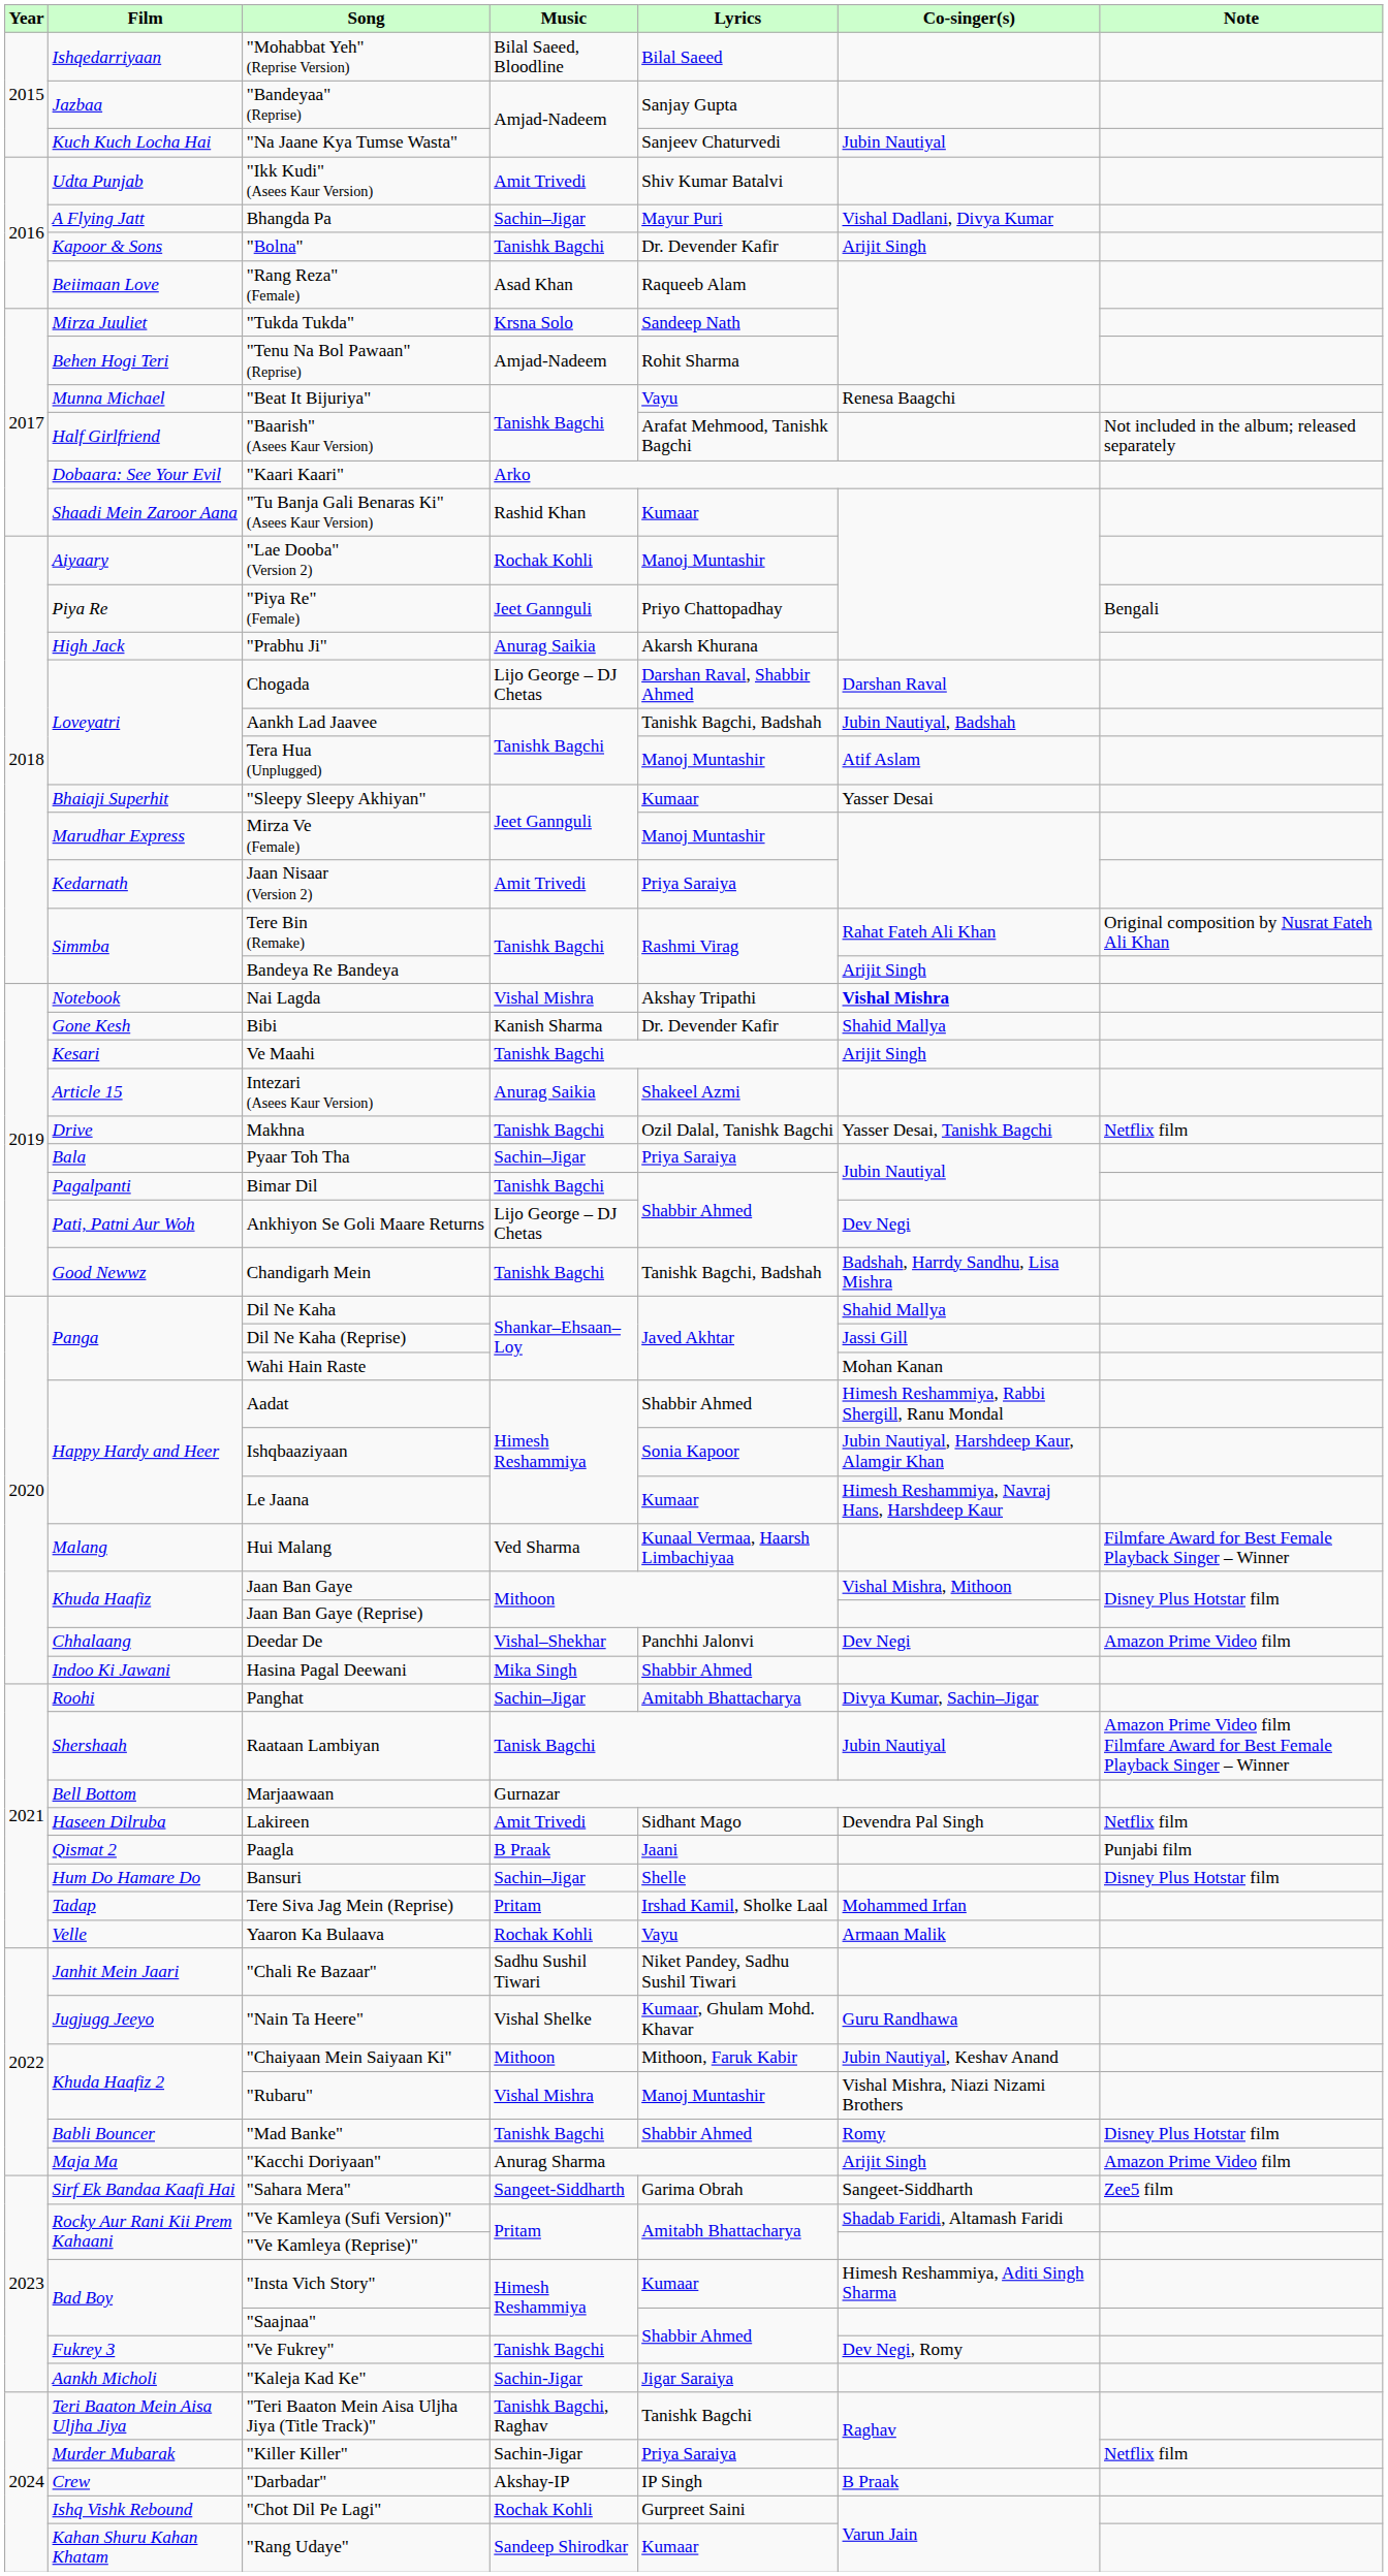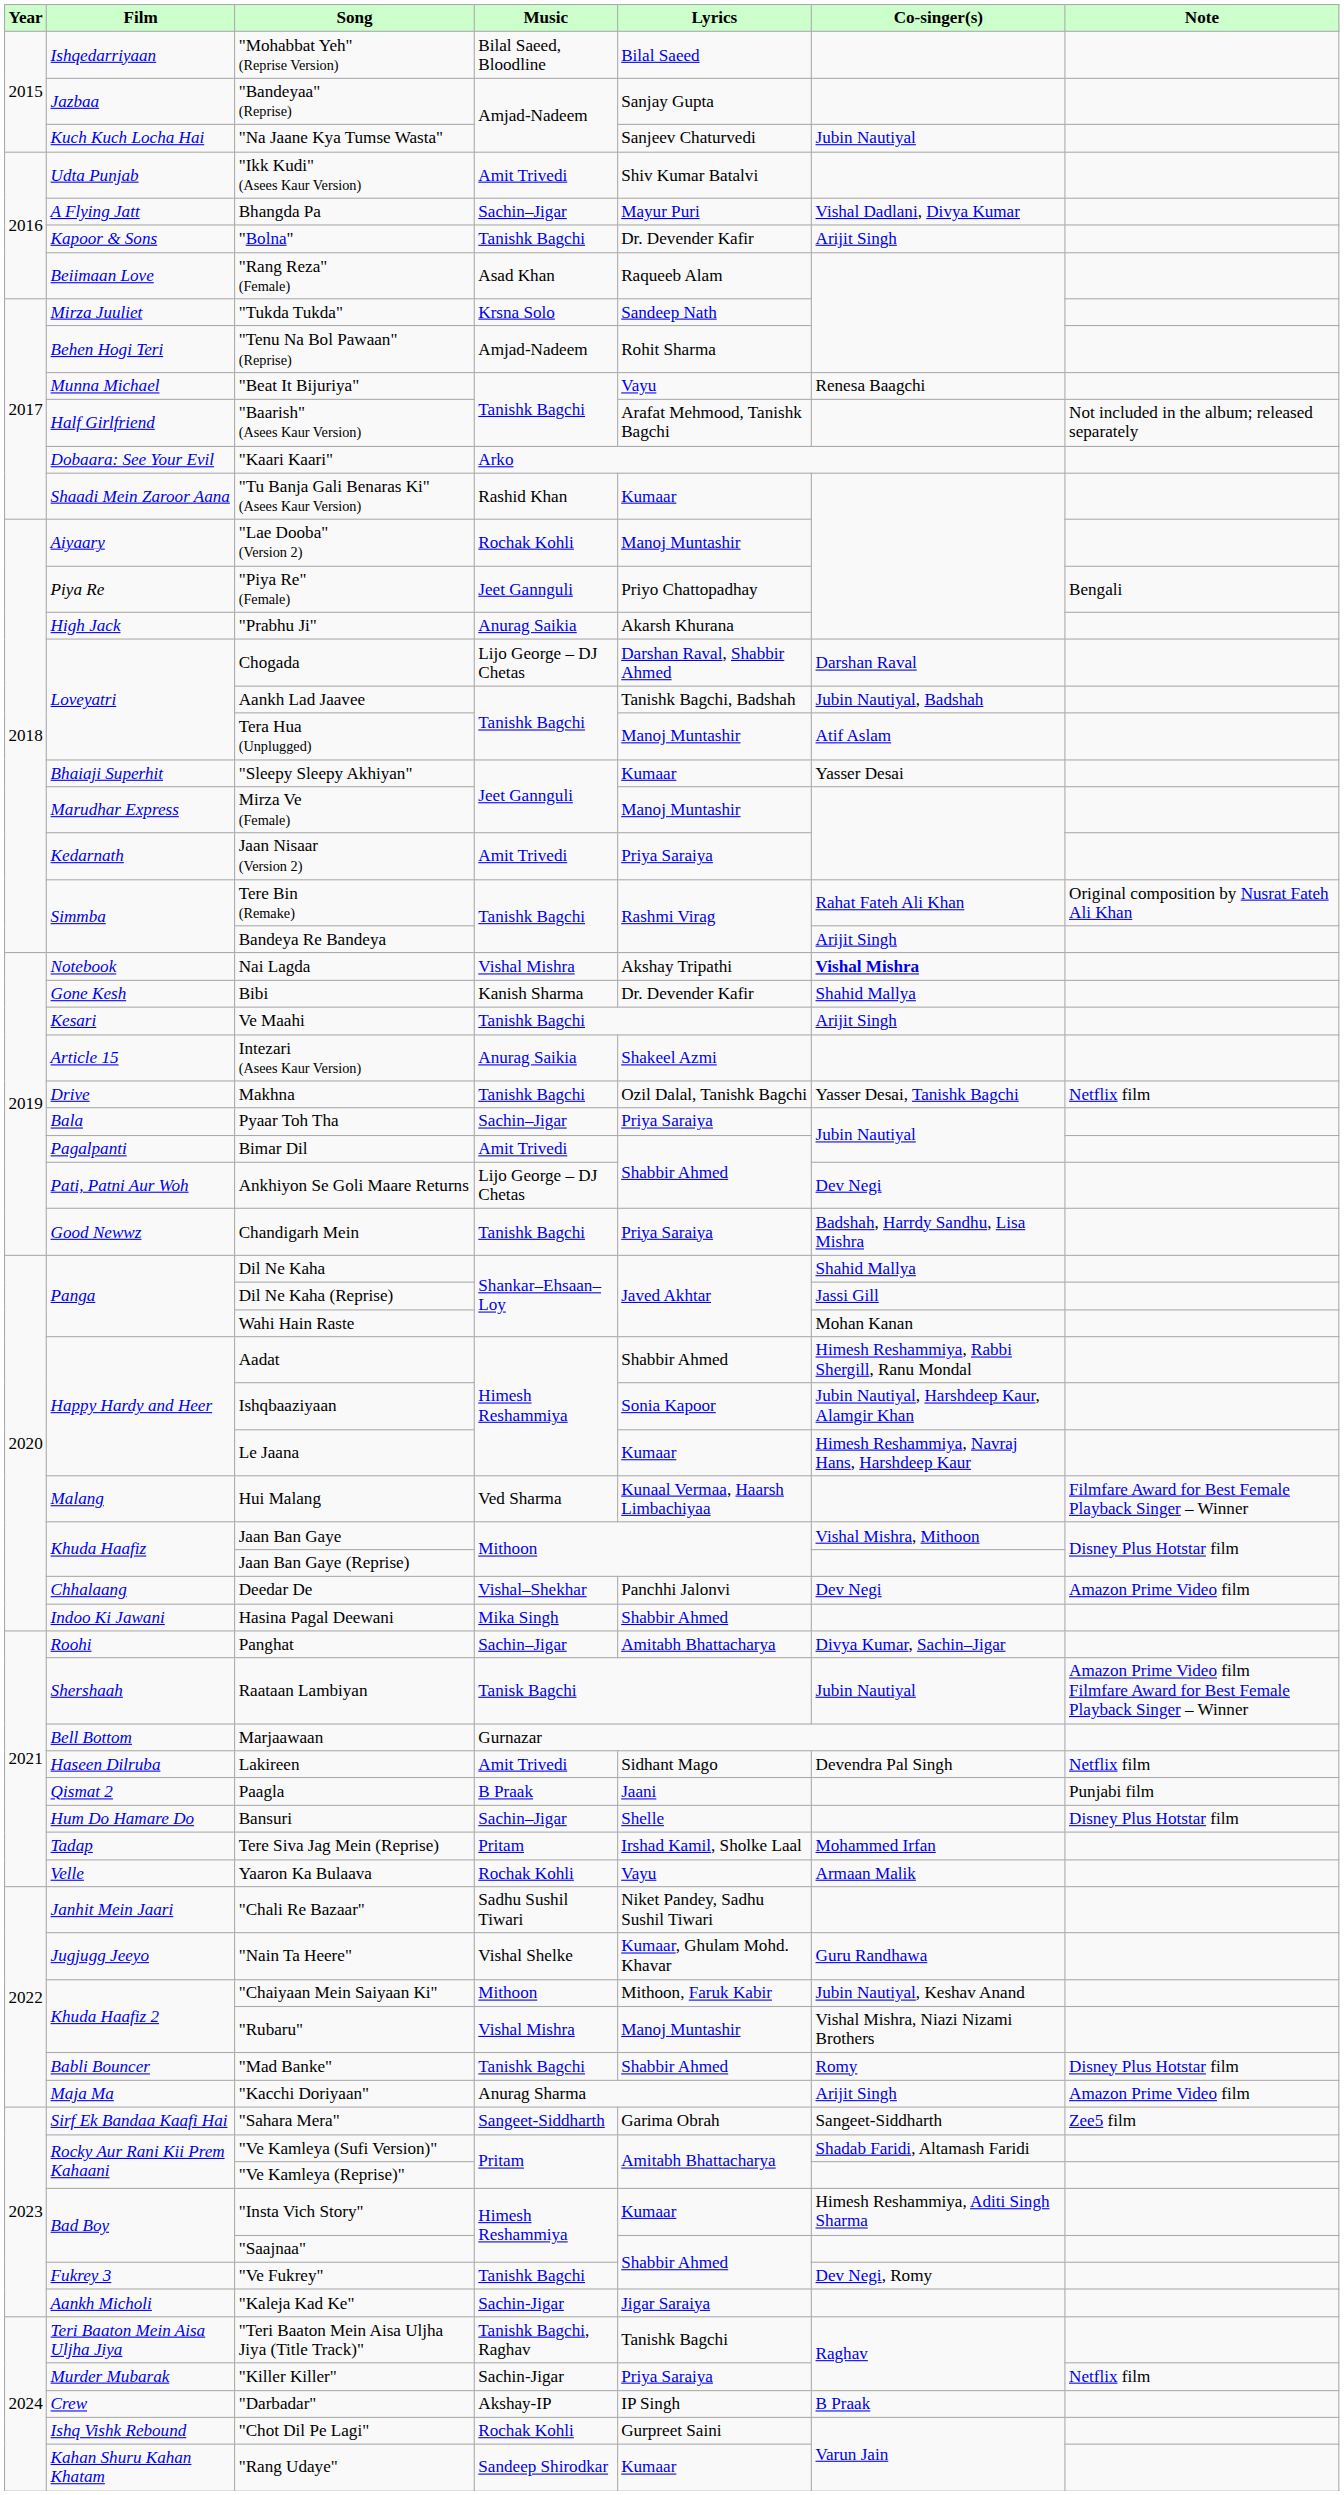Bimar Dil | Music: Tanishk Bagchi -> Amit Trivedi
Chandigarh Mein | Lyrics: Tanishk Bagchi, Badshah -> Priya Saraiya
